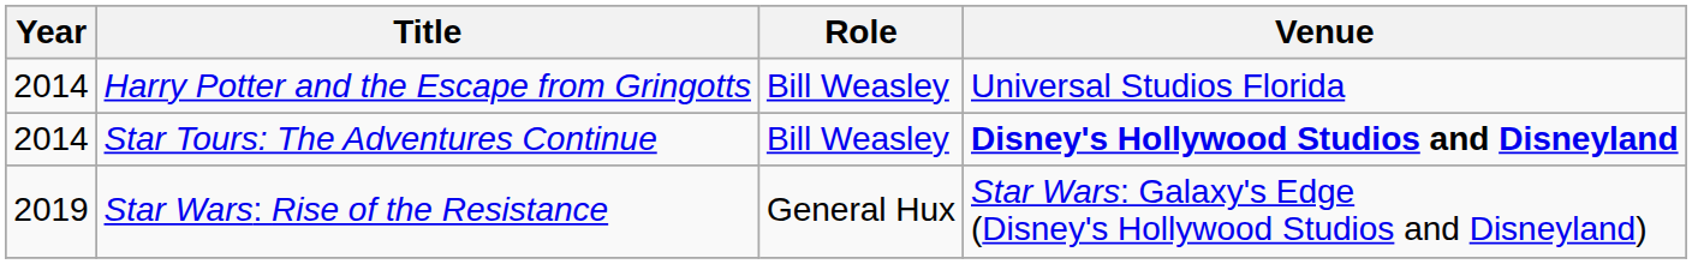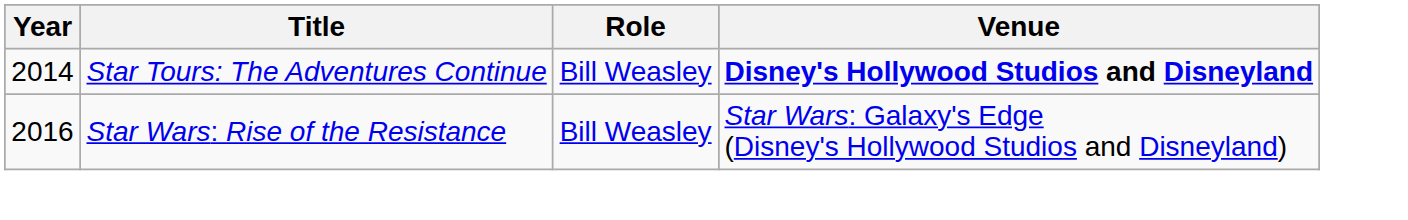- row: 2014 | Harry Potter and the Escape from Gringotts | Bill Weasley | Universal Studios Florida
Star Wars: Rise of the Resistance | Year: 2019 -> 2016
Star Wars: Rise of the Resistance | Role: General Hux -> Bill Weasley
